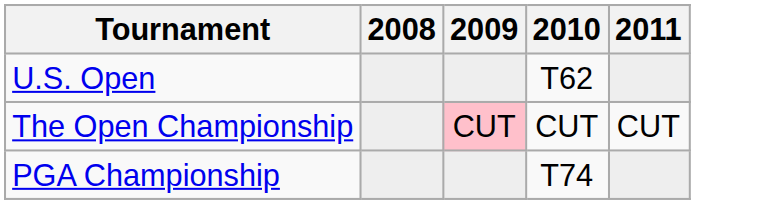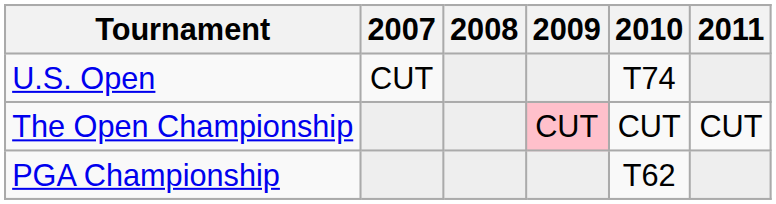+ column: 2007 | CUT
U.S. Open | 2010: T62 -> T74
PGA Championship | 2010: T74 -> T62
